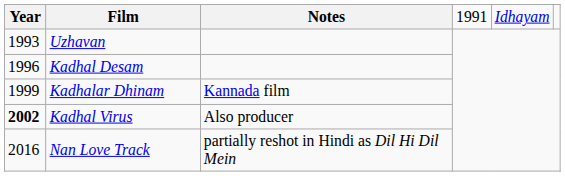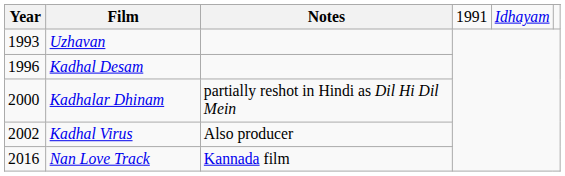Kadhalar Dhinam | Year: 1999 -> 2000
Kadhalar Dhinam | Notes: Kannada film -> partially reshot in Hindi as Dil Hi Dil Mein
Kadhal Virus | Year: bold -> normal
Nan Love Track | Notes: partially reshot in Hindi as Dil Hi Dil Mein -> Kannada film
